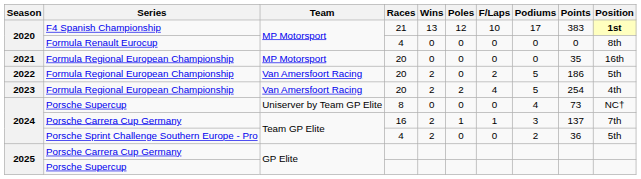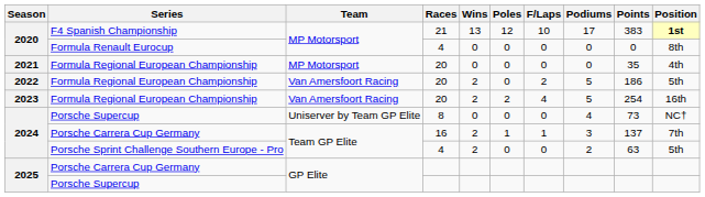2021 | Position: 16th -> 4th
2023 | Position: 4th -> 16th
2024 / Porsche Sprint Challenge Southern Europe - Pro | Points: 36 -> 63
